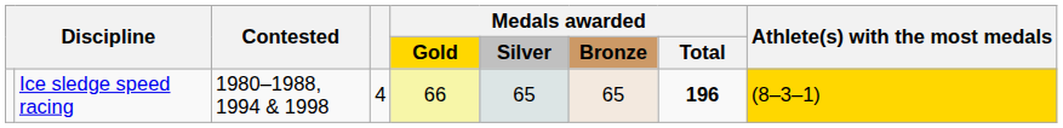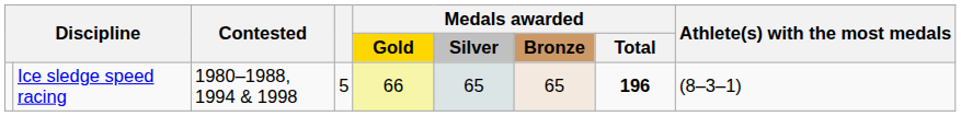Ice sledge speed racing | column 4: 4 -> 5
Ice sledge speed racing | Athlete(s) with the most medals: gold background -> no background
